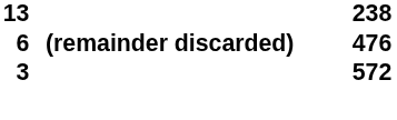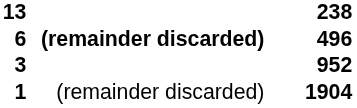6 | 238: 476 -> 496
3 | 238: 572 -> 952
+ row: 1 | (remainder discarded) | 1904
